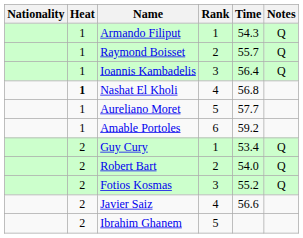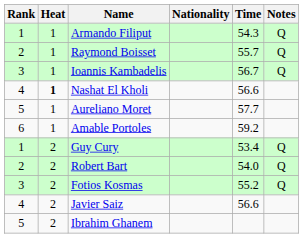columns swapped: Rank <-> Nationality
Ioannis Kambadelis | Time: 56.4 -> 56.7
Nashat El Kholi | Time: 56.8 -> 56.6
